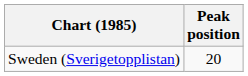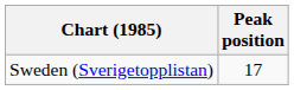Sweden (Sverigetopplistan) | Peak position: 20 -> 17
